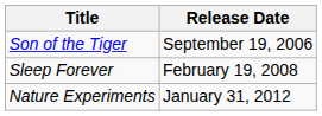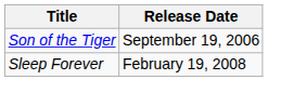- row: Nature Experiments | January 31, 2012
